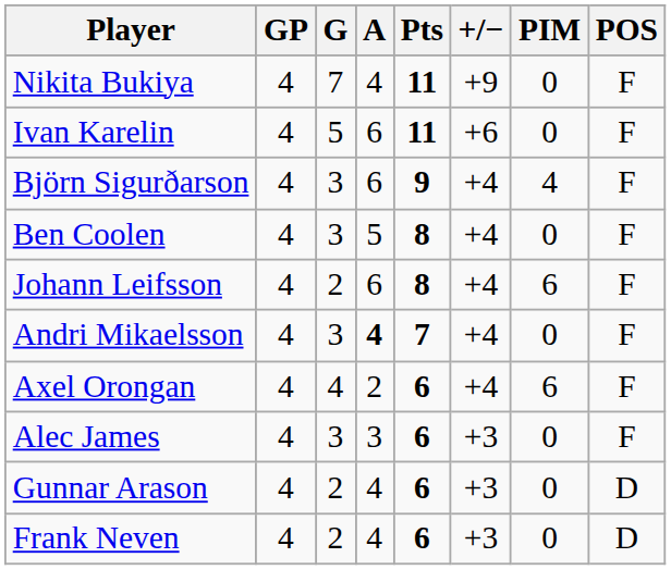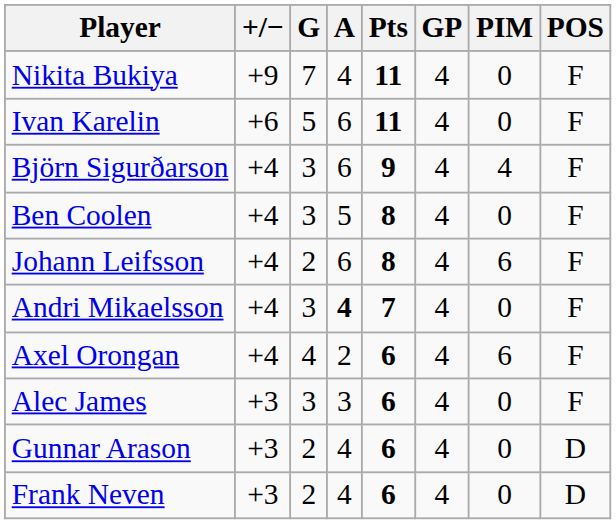columns swapped: GP <-> +/−
